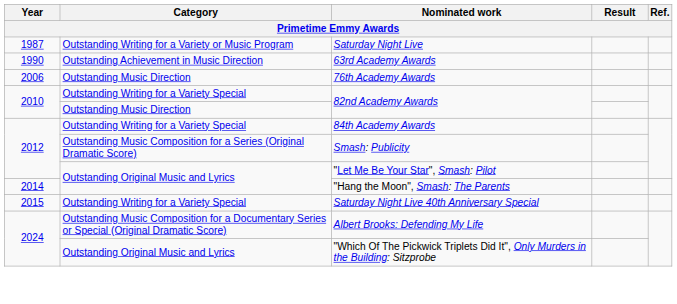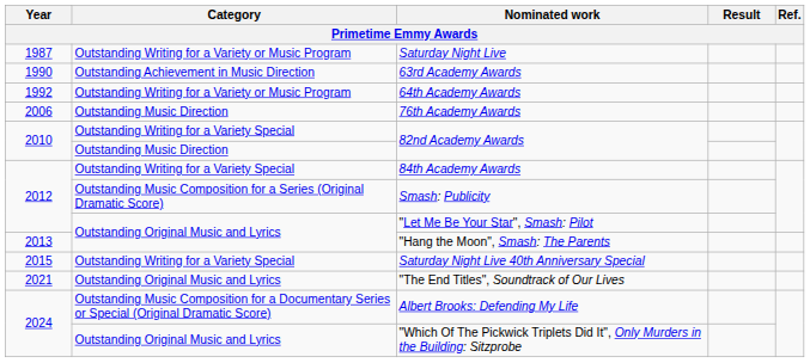+ row: 1992 | Outstanding Writing for a Variety or Music Program | 64th Academy Awards
"Hang the Moon", Smash: The Parents | Year: 2014 -> 2013
+ row: 2021 | Outstanding Original Music and Lyrics | "The End Titles", Soundtrack of Our Lives
